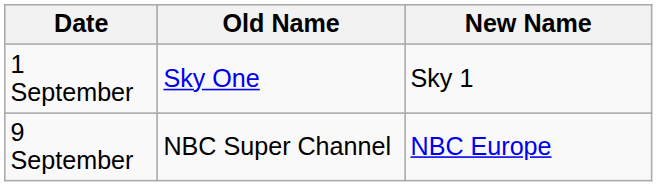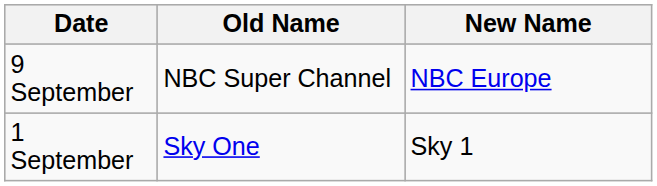rows swapped: 1 September <-> 9 September
